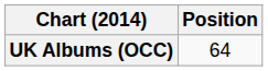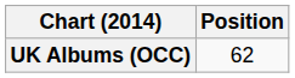UK Albums (OCC) | Position: 64 -> 62
